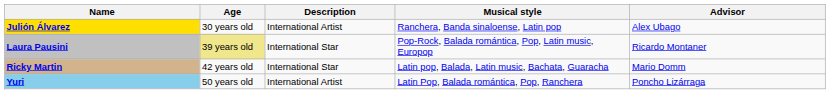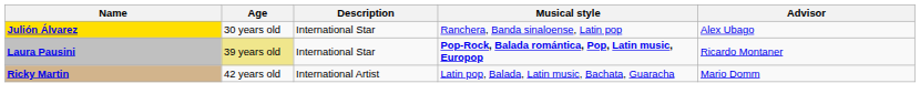Julión Álvarez | Description: International Artist -> International Star
Laura Pausini | Musical style: normal -> bold
Ricky Martin | Description: International Star -> International Artist
- row: Yuri | 50 years old | International Artist | Latin Pop, Balada romántica, Pop, Ranchera | Poncho Lizárraga
